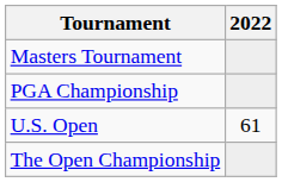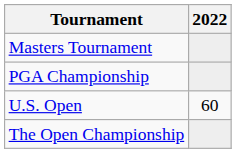U.S. Open | 2022: 61 -> 60
